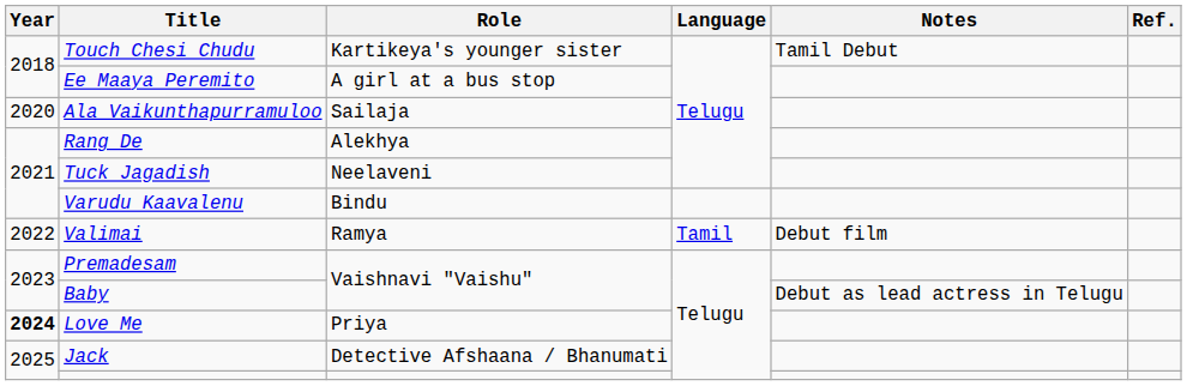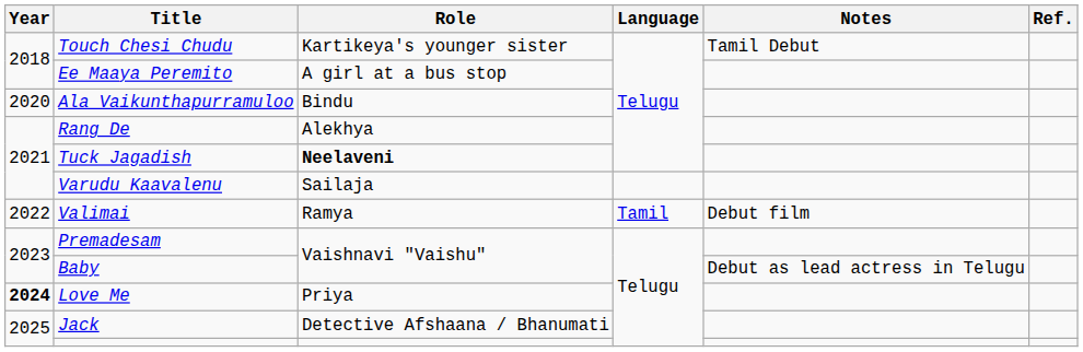Ala Vaikunthapurramuloo | Role: Sailaja -> Bindu
Tuck Jagadish | Role: normal -> bold
Varudu Kaavalenu | Role: Bindu -> Sailaja
